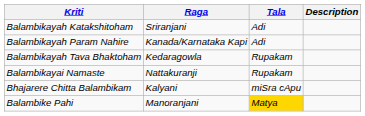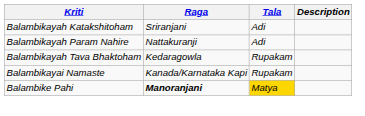Balambikayah Param Nahire | Raga: Kanada/Karnataka Kapi -> Nattakuranji
Balambikayai Namaste | Raga: Nattakuranji -> Kanada/Karnataka Kapi
- row: Bhajarere Chitta Balambikam | Kalyani | miSra cApu
Balambike Pahi | Raga: normal -> bold
